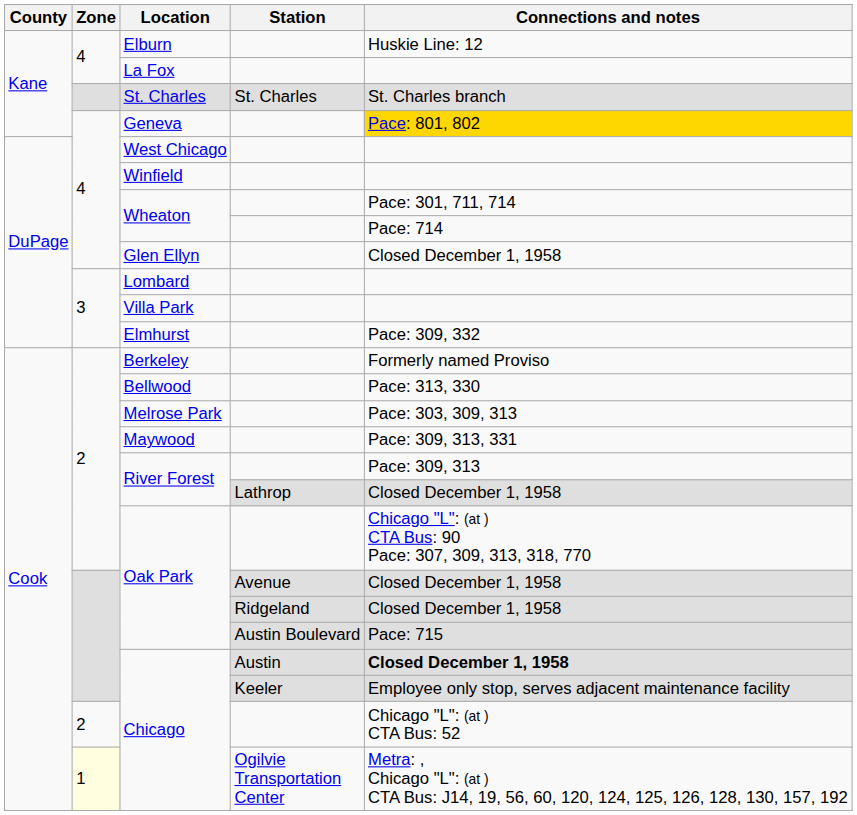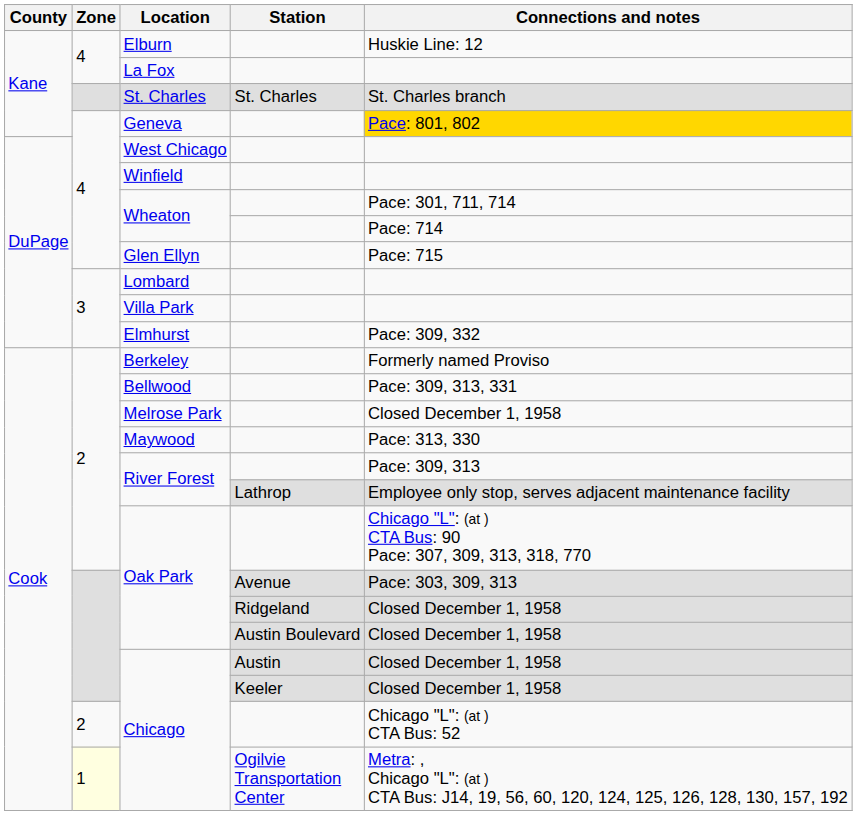Glen Ellyn | Connections and notes: Closed December 1, 1958 -> Pace: 715
Bellwood | Connections and notes: Pace: 313, 330 -> Pace: 309, 313, 331
Melrose Park | Connections and notes: Pace: 303, 309, 313 -> Closed December 1, 1958
Maywood | Connections and notes: Pace: 309, 313, 331 -> Pace: 313, 330
River Forest / Lathrop | Connections and notes: Closed December 1, 1958 -> Employee only stop, serves adjacent maintenance facility
Oak Park / Avenue | Connections and notes: Closed December 1, 1958 -> Pace: 303, 309, 313
Oak Park / Austin Boulevard | Connections and notes: Pace: 715 -> Closed December 1, 1958
Chicago / Austin | Connections and notes: bold -> normal
Chicago / Keeler | Connections and notes: Employee only stop, serves adjacent maintenance facility -> Closed December 1, 1958
